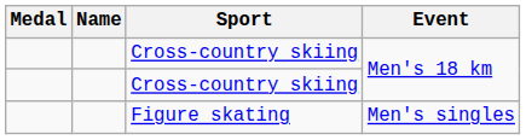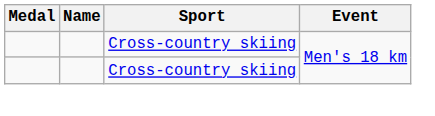- row: Figure skating | Men's singles
